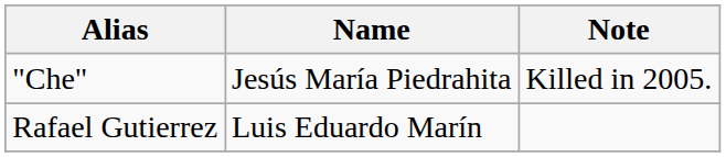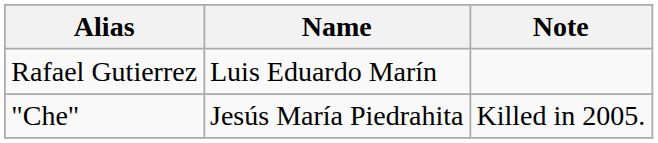rows swapped: Rafael Gutierrez <-> "Che"
